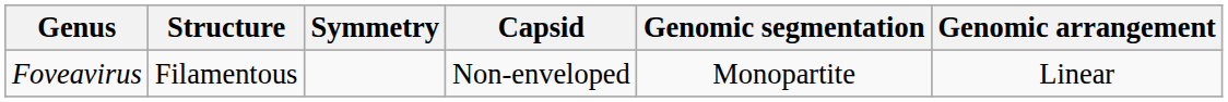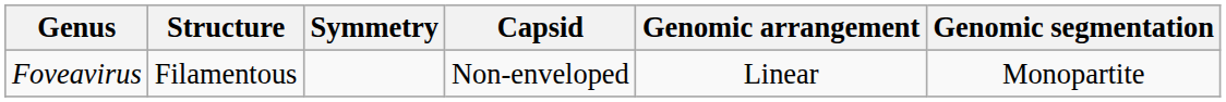columns swapped: Genomic arrangement <-> Genomic segmentation
